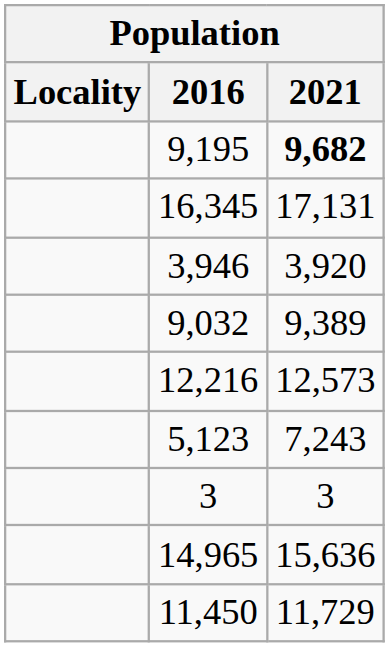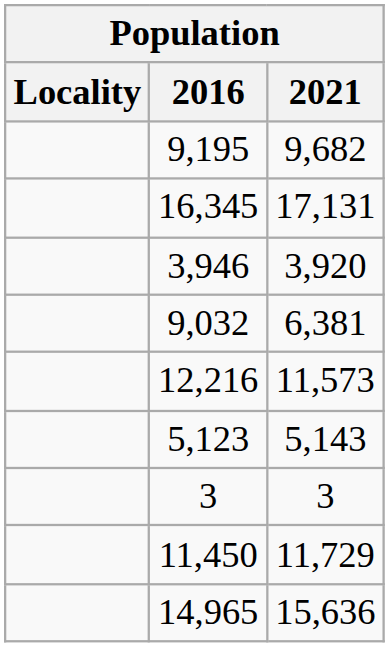9,195 | 2021: bold -> normal
9,032 | 2021: 9,389 -> 6,381
12,216 | 2021: 12,573 -> 11,573
5,123 | 2021: 7,243 -> 5,143
rows swapped: 11,450 <-> 14,965
